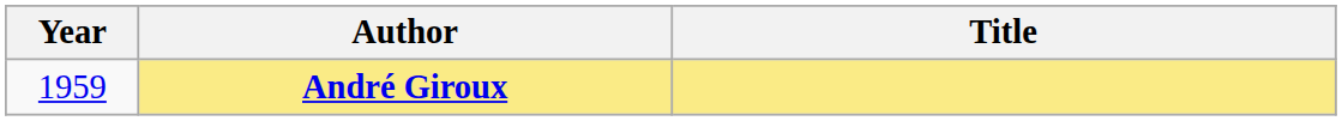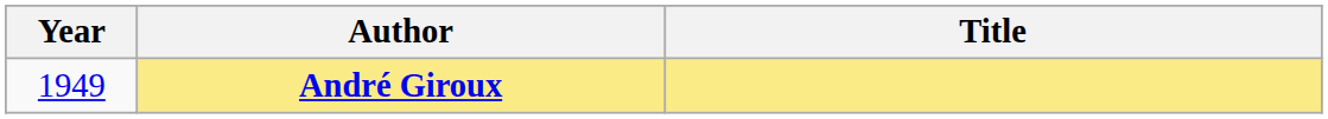André Giroux | Year: 1959 -> 1949
